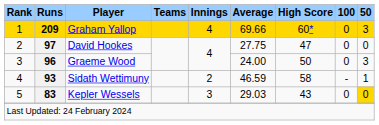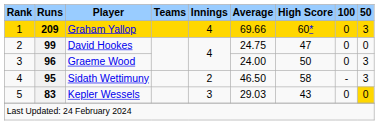David Hookes | Runs: 97 -> 99
David Hookes | Average: 27.75 -> 24.75
Sidath Wettimuny | Runs: 93 -> 95
Sidath Wettimuny | Average: 46.59 -> 46.50
Sidath Wettimuny | 50: 1 -> 3
